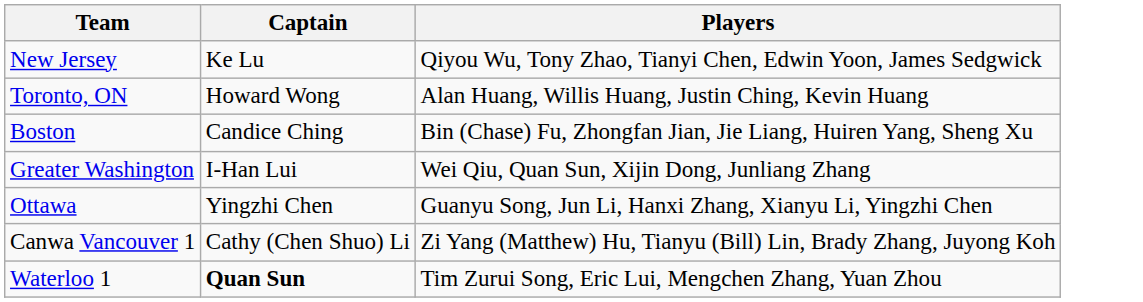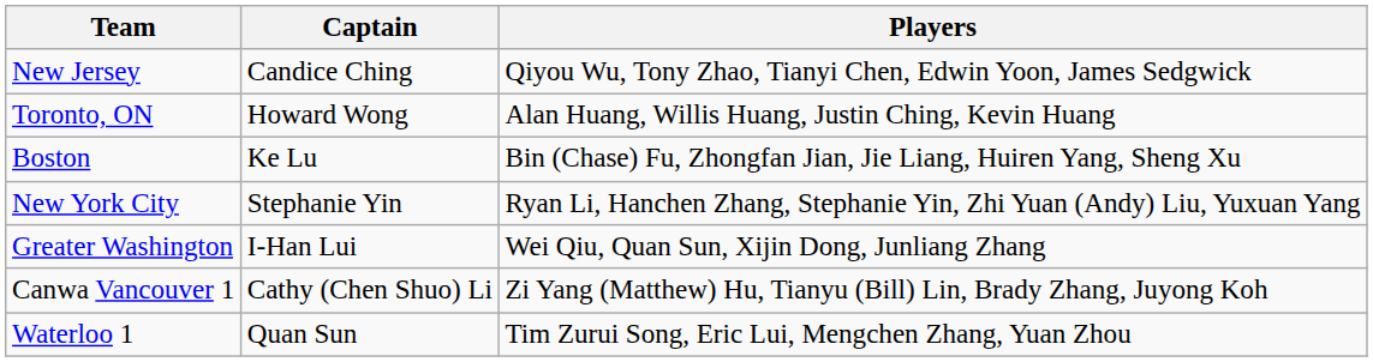New Jersey | Captain: Ke Lu -> Candice Ching
Boston | Captain: Candice Ching -> Ke Lu
+ row: New York City | Stephanie Yin | Ryan Li, Hanchen Zhang, Stephanie Yin, Zhi Yuan (Andy) Liu, Yuxuan Yang
- row: Ottawa | Yingzhi Chen | Guanyu Song, Jun Li, Hanxi Zhang, Xianyu Li, Yingzhi Chen
Waterloo 1 | Captain: bold -> normal
